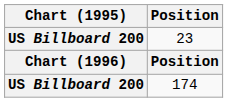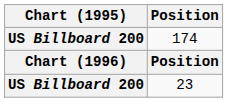rows swapped: 23 <-> 174
